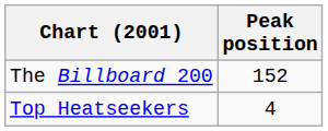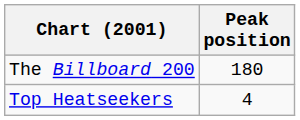The Billboard 200 | Peak position: 152 -> 180
